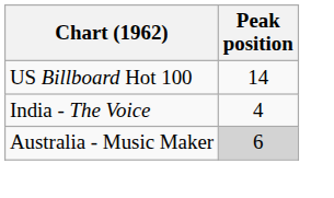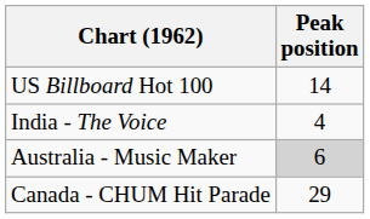+ row: Canada - CHUM Hit Parade | 29
